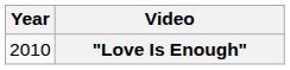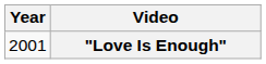"Love Is Enough" | Year: 2010 -> 2001
